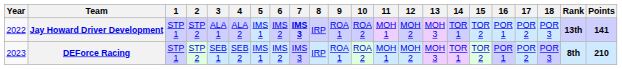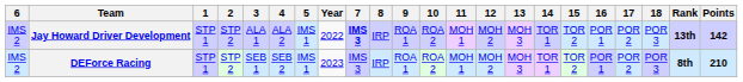columns swapped: Year <-> 6
Jay Howard Driver Development | Points: 141 -> 142
